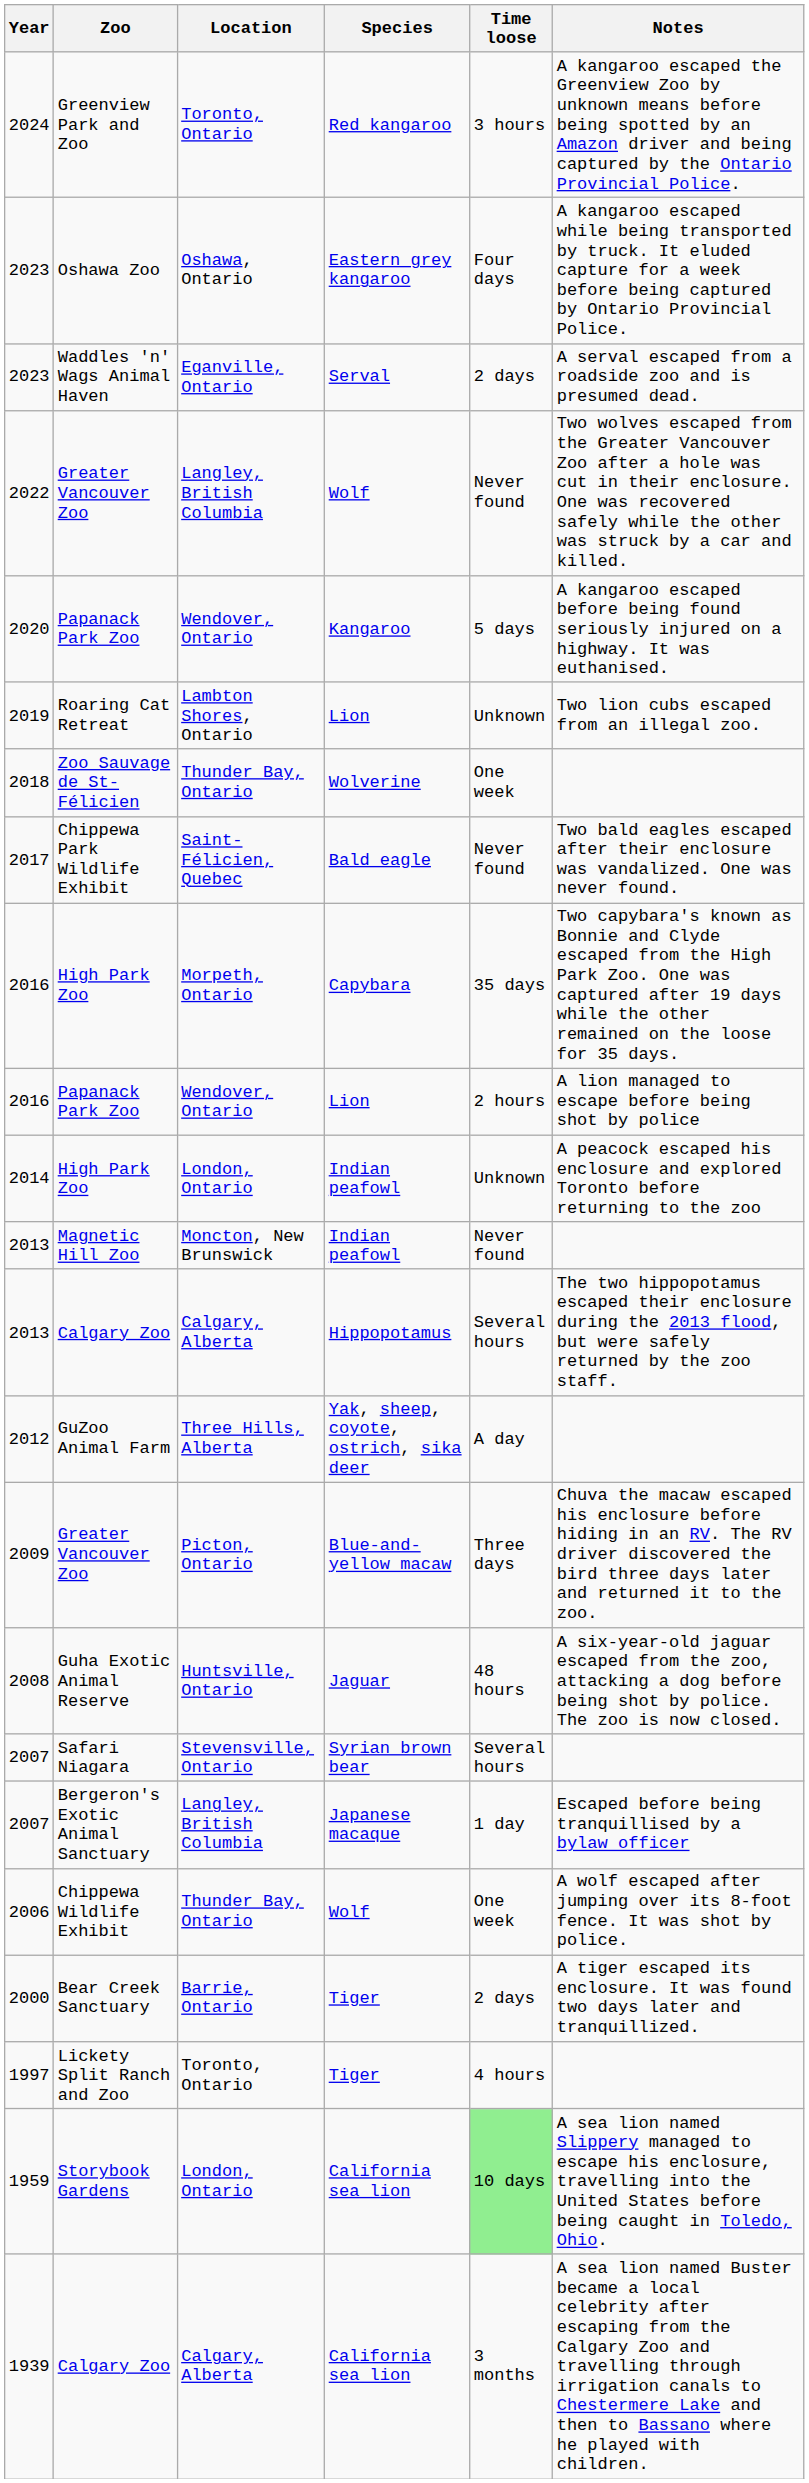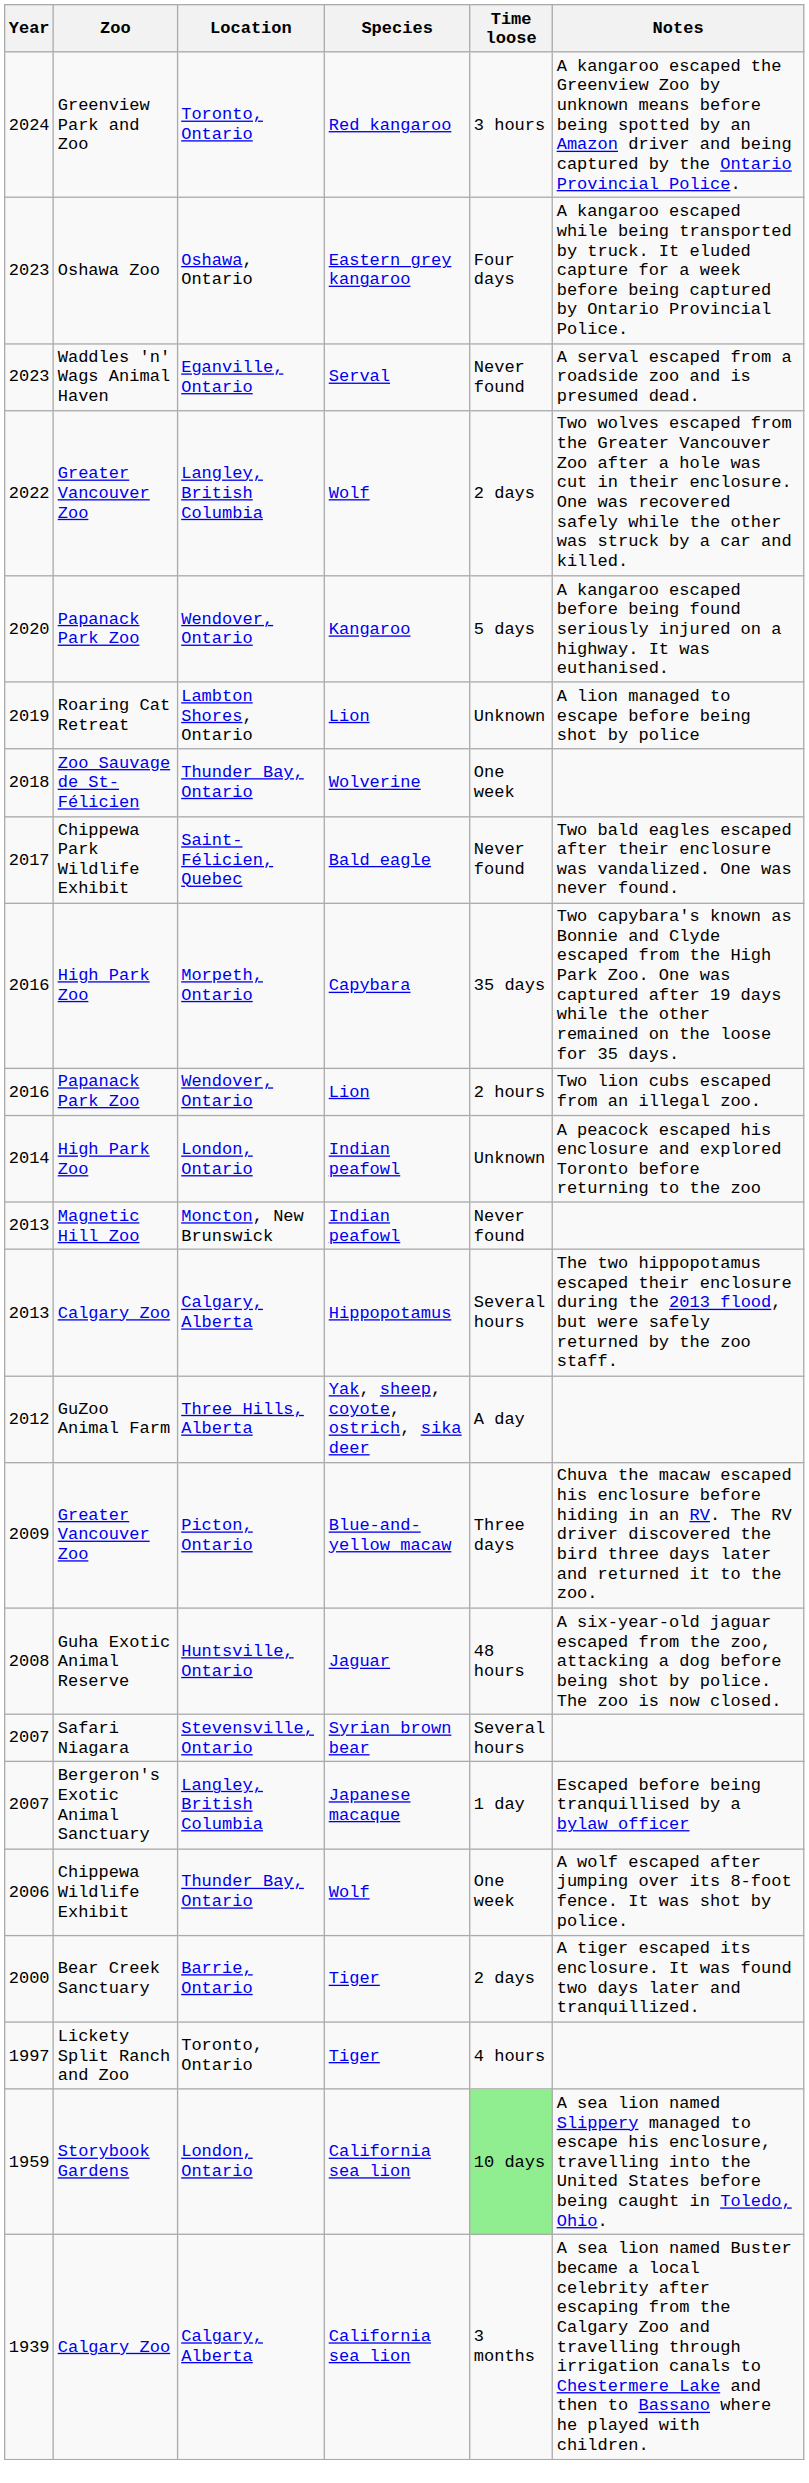Waddles 'n' Wags Animal Haven | Time loose: 2 days -> Never found
Greater Vancouver Zoo / Wolf | Time loose: Never found -> 2 days
Roaring Cat Retreat | Notes: Two lion cubs escaped from an illegal zoo. -> A lion managed to escape before being shot by police
Papanack Park Zoo / Lion | Notes: A lion managed to escape before being shot by police -> Two lion cubs escaped from an illegal zoo.
